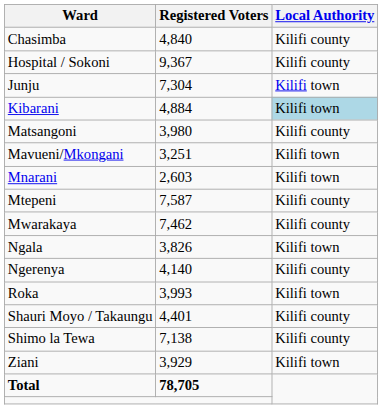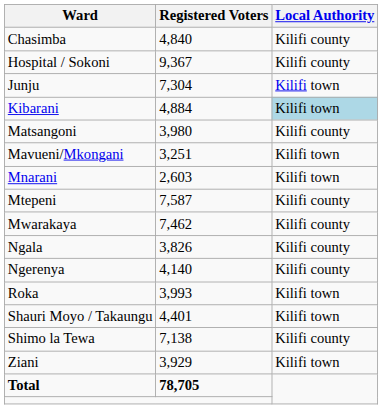Ngala | Local Authority: Kilifi town -> Kilifi county
Shauri Moyo / Takaungu | Local Authority: Kilifi county -> Kilifi town
